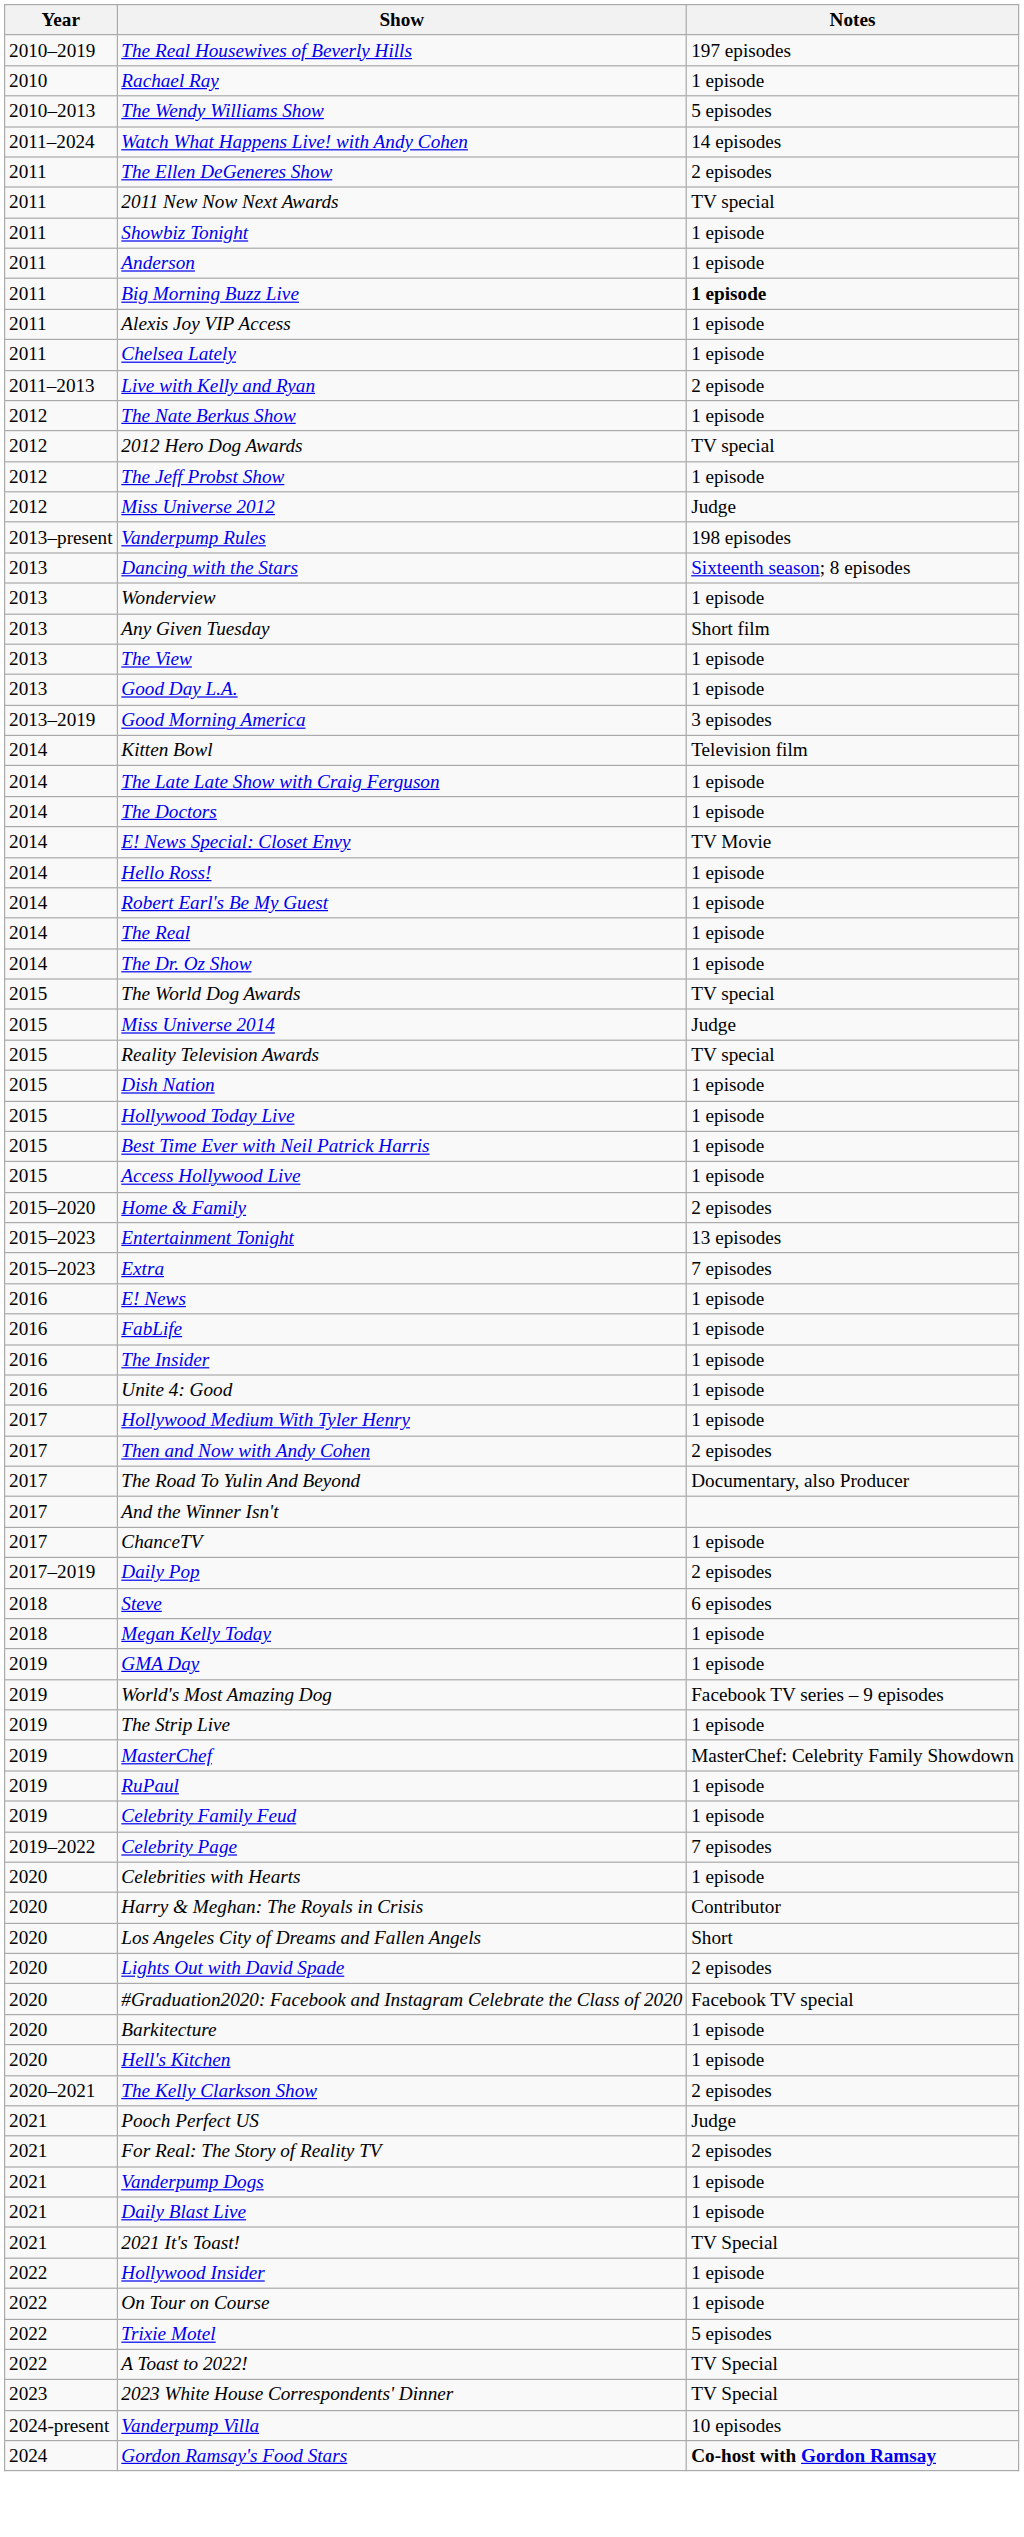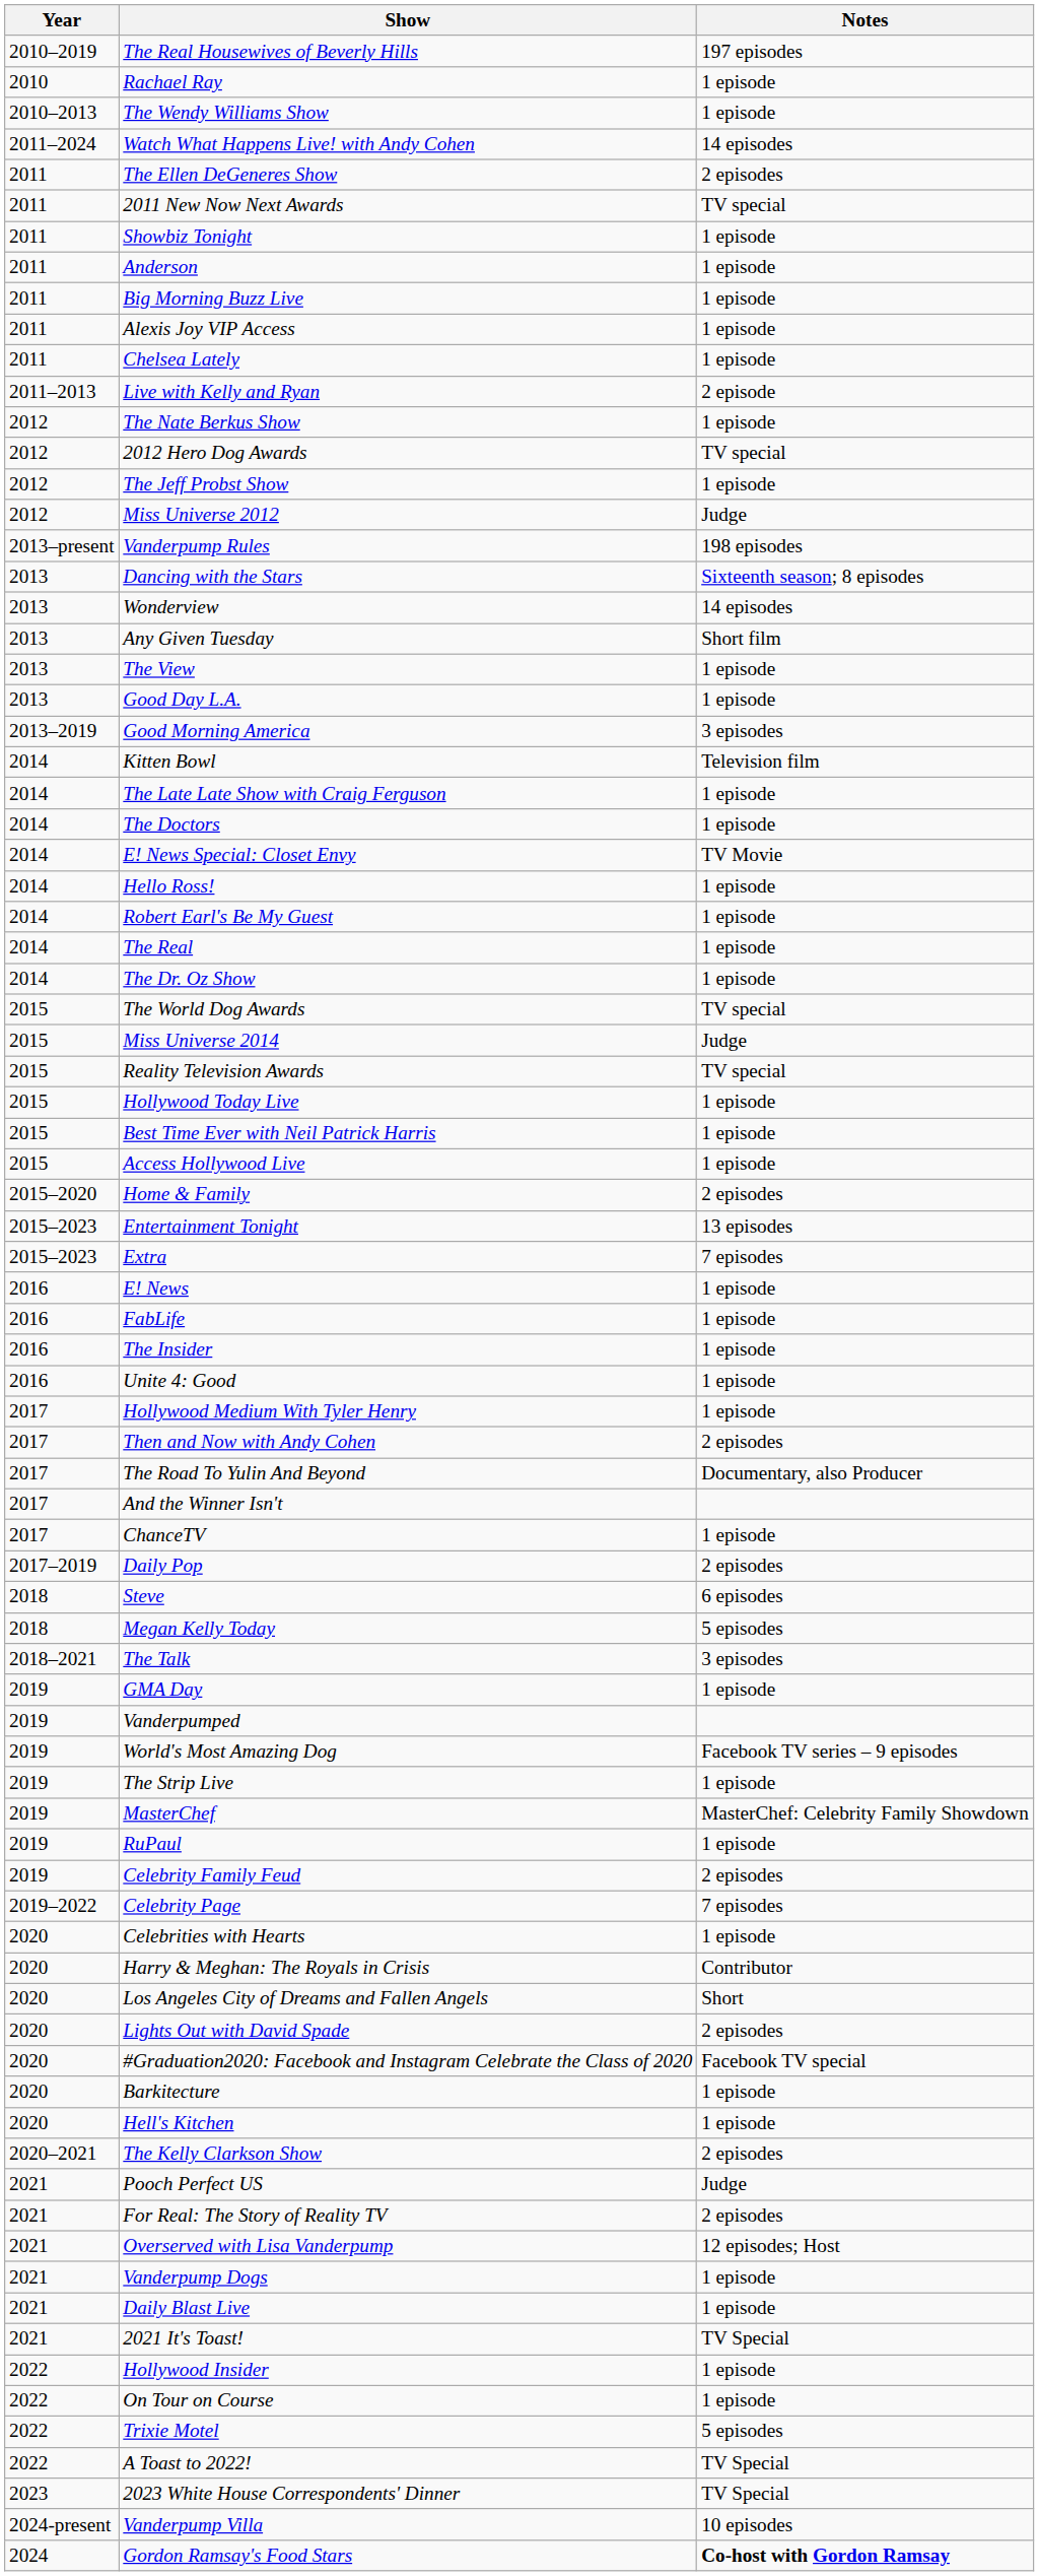The Wendy Williams Show | Notes: 5 episodes -> 1 episode
Big Morning Buzz Live | Notes: bold -> normal
Wonderview | Notes: 1 episode -> 14 episodes
- row: 2015 | Dish Nation | 1 episode
Megan Kelly Today | Notes: 1 episode -> 5 episodes
+ row: 2018–2021 | The Talk | 3 episodes
+ row: 2019 | Vanderpumped
Celebrity Family Feud | Notes: 1 episode -> 2 episodes
+ row: 2021 | Overserved with Lisa Vanderpump | 12 episodes; Host
